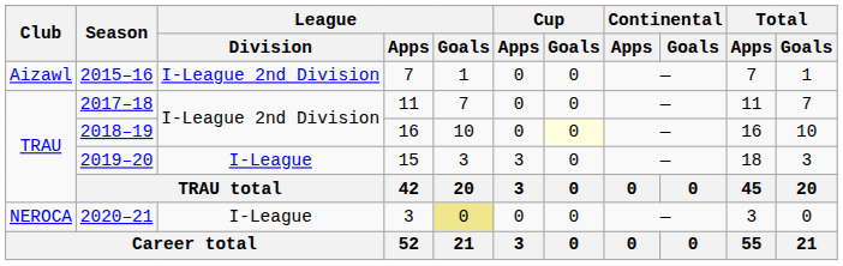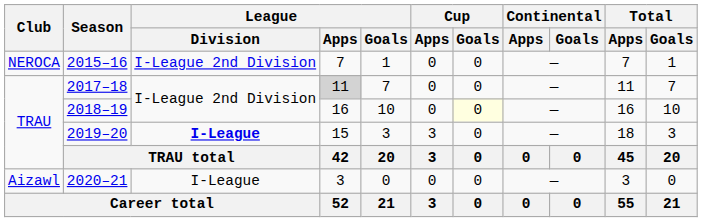2015–16 | Club: Aizawl -> NEROCA
2017–18 | League / Apps: no background -> lightgrey background
2019–20 | League / Division: normal -> bold
2020–21 | Club: NEROCA -> Aizawl
2020–21 | League / Goals: khaki background -> no background
